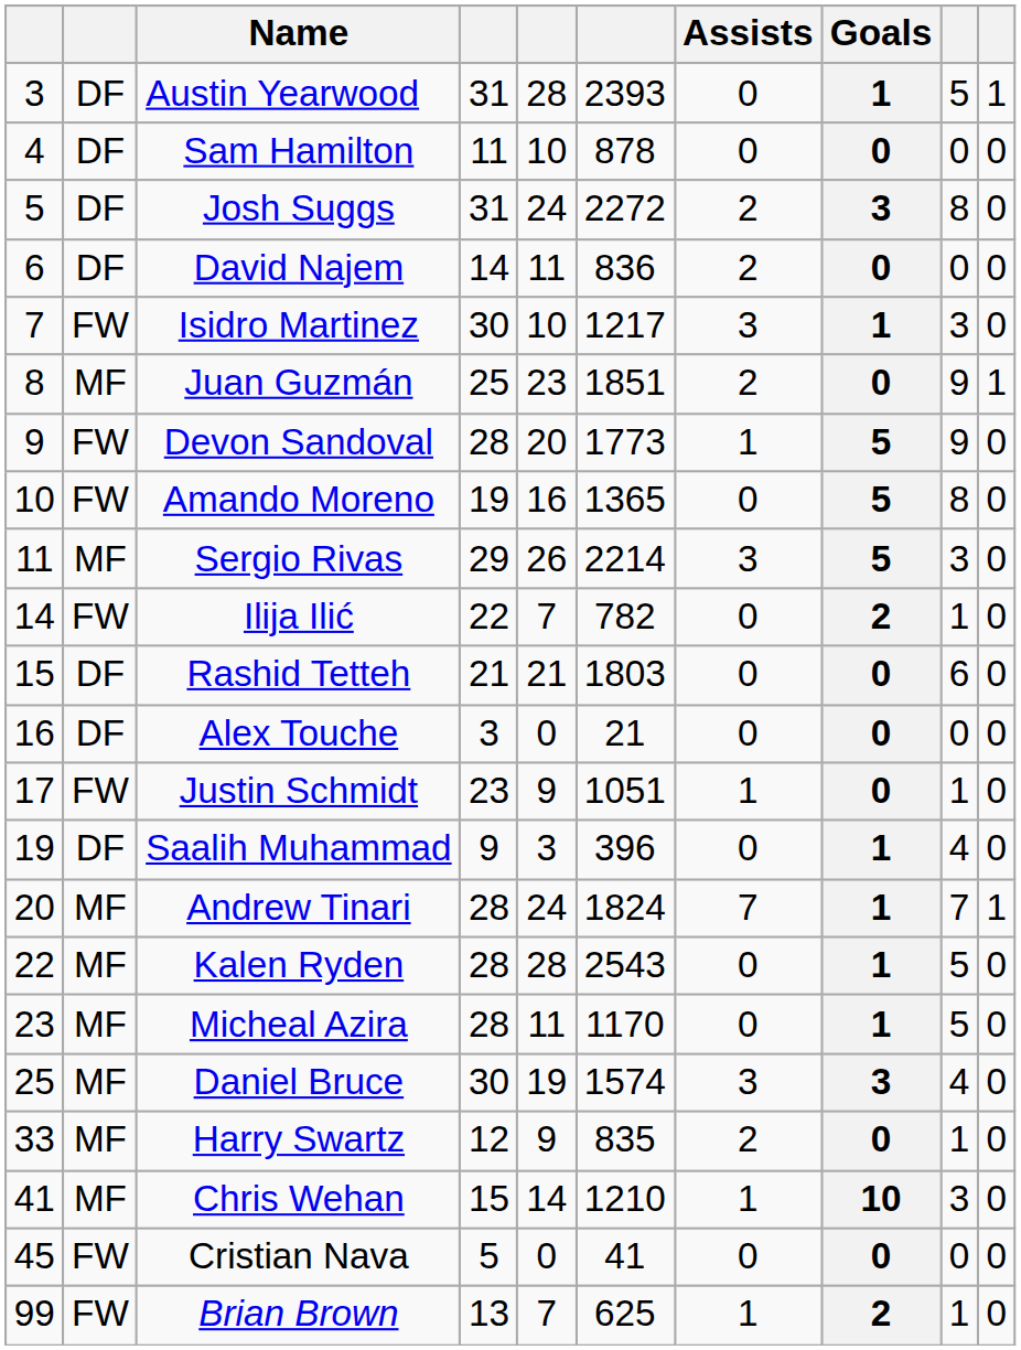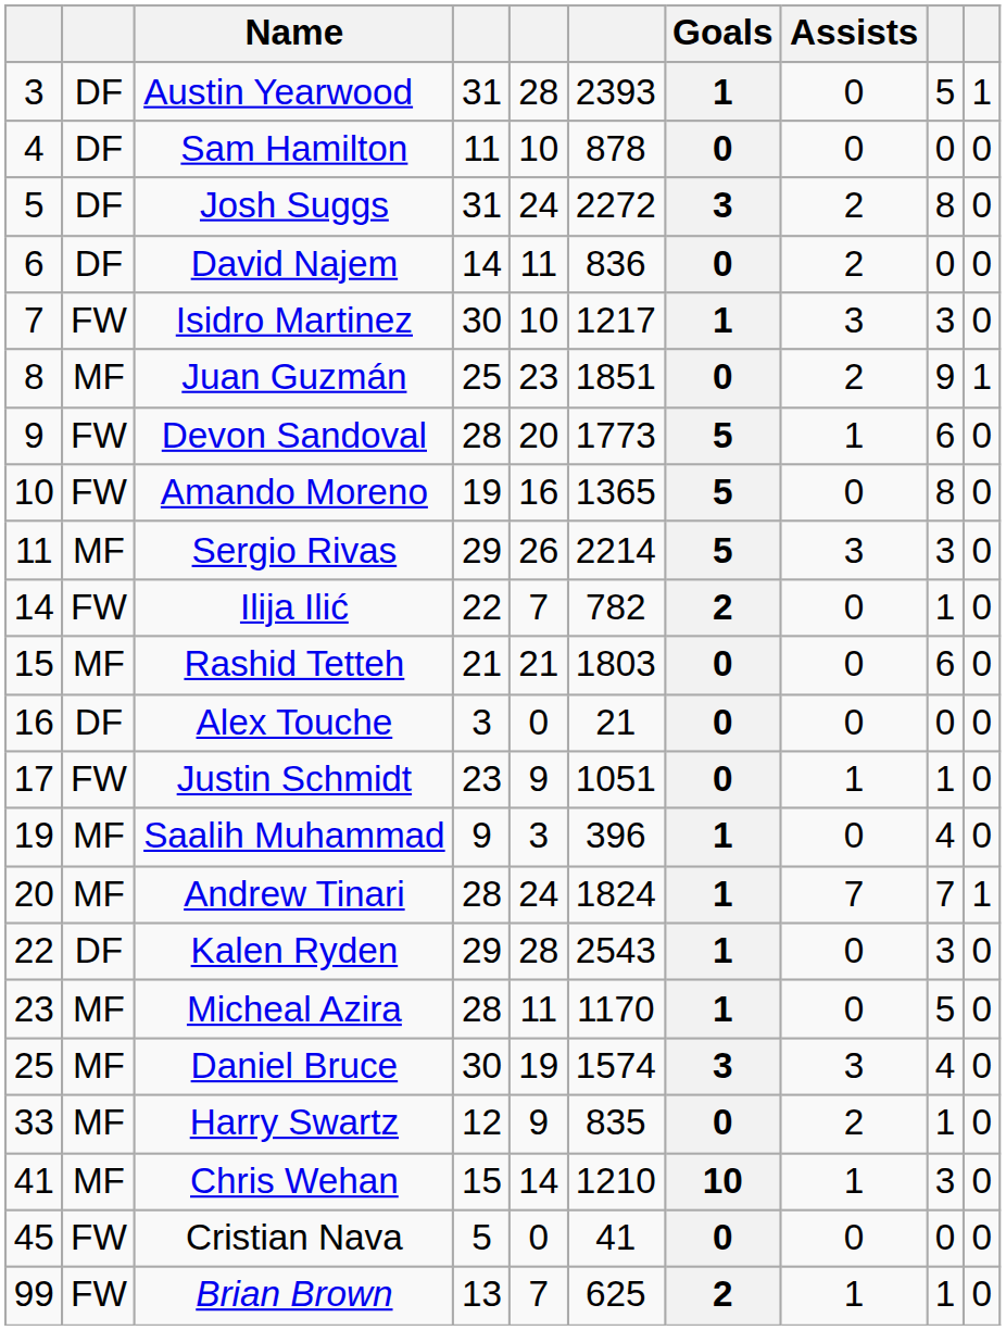columns swapped: Goals <-> Assists
Devon Sandoval | column 9: 9 -> 6
Rashid Tetteh | column 2: DF -> MF
Saalih Muhammad | column 2: DF -> MF
Kalen Ryden | column 2: MF -> DF
Kalen Ryden | column 4: 28 -> 29
Kalen Ryden | column 9: 5 -> 3
